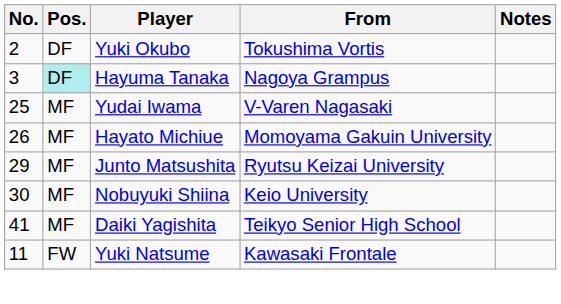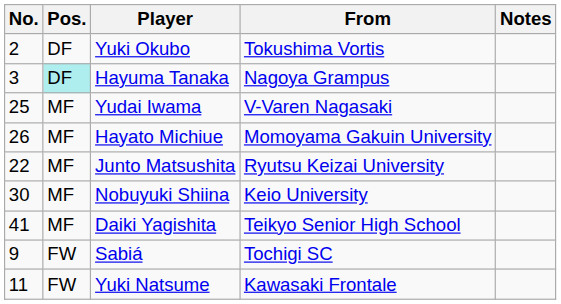Junto Matsushita | No.: 29 -> 22
+ row: 9 | FW | Sabiá | Tochigi SC
